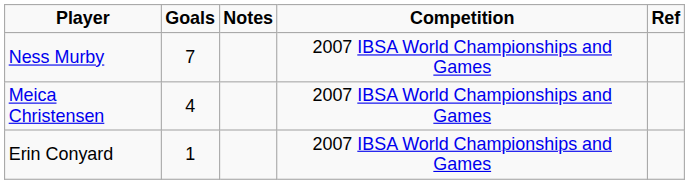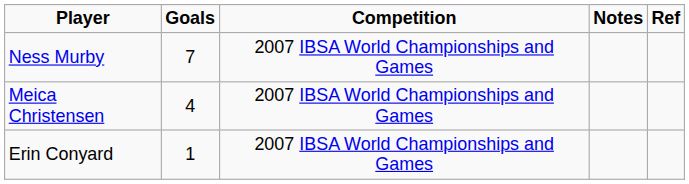columns swapped: Competition <-> Notes
